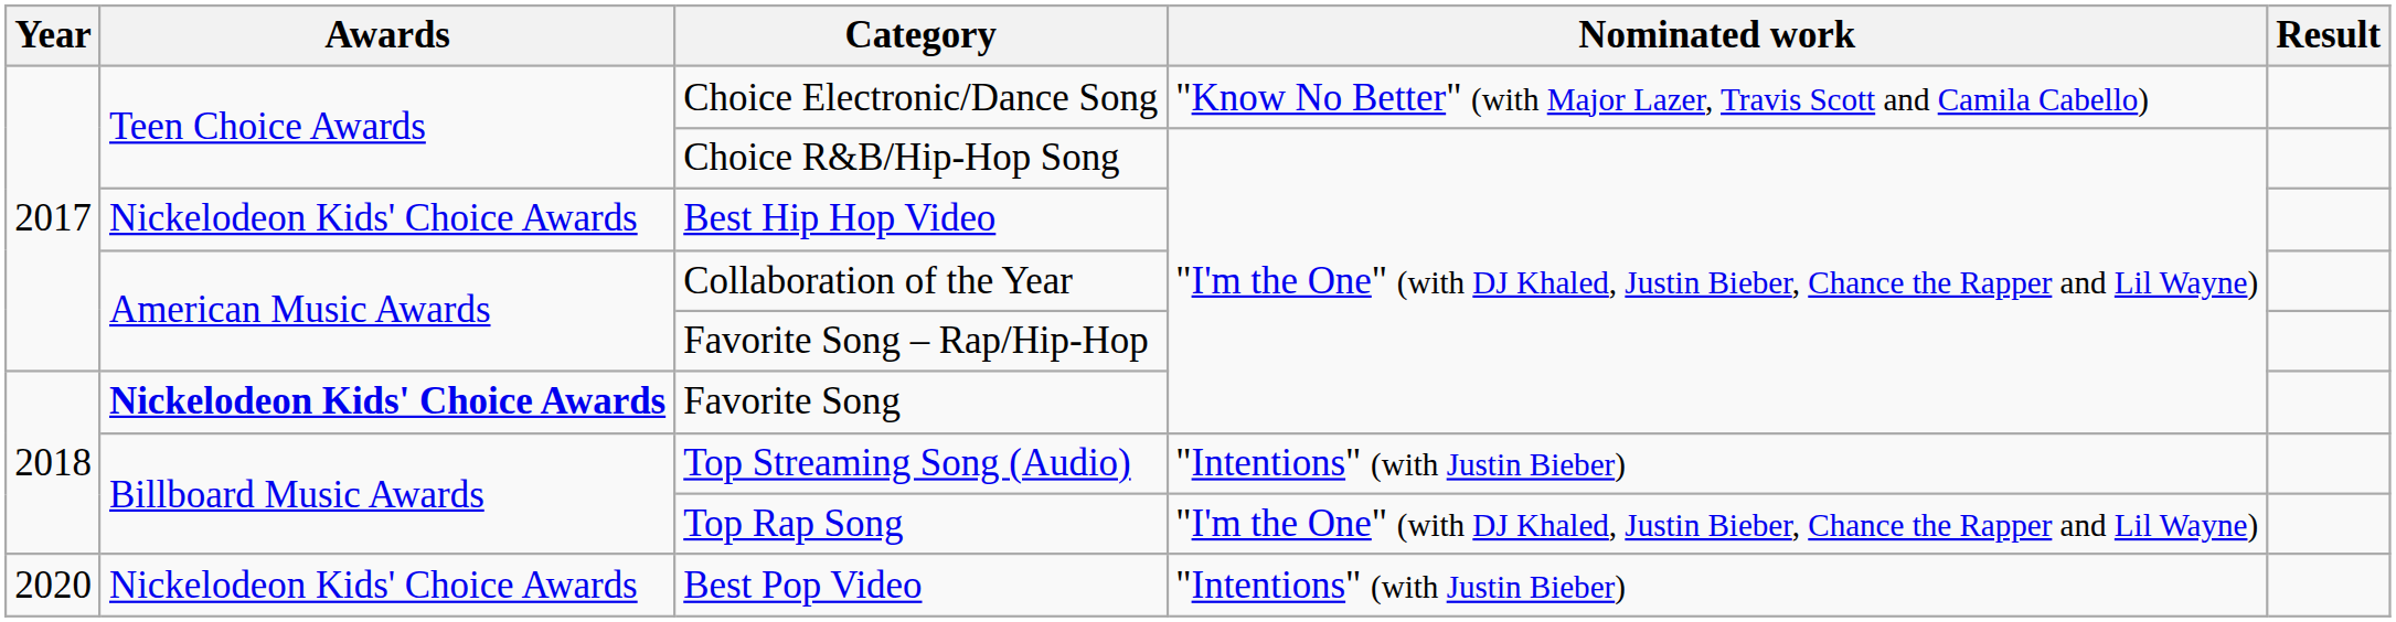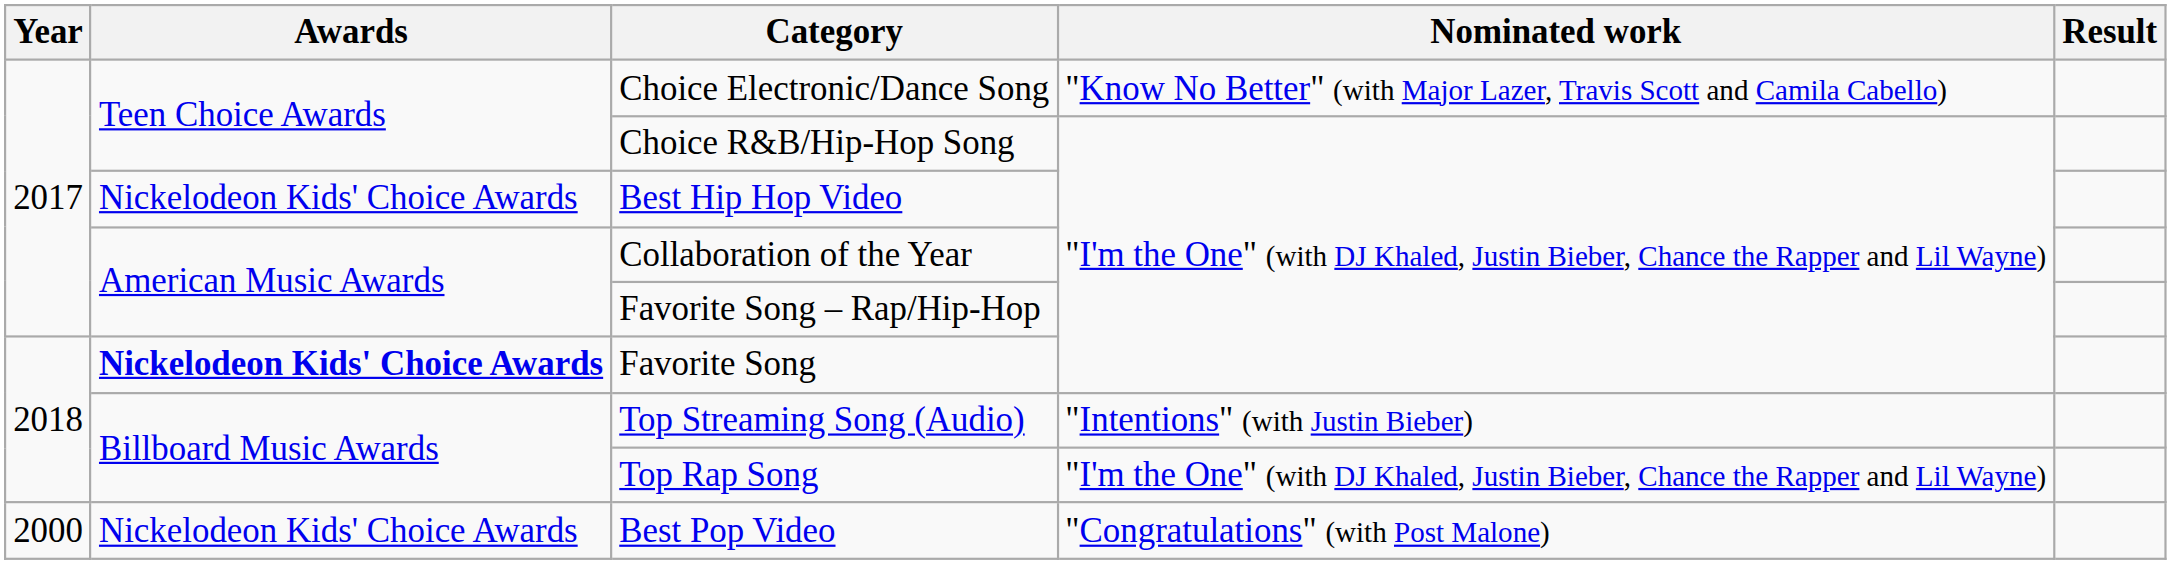Best Pop Video | Year: 2020 -> 2000
Best Pop Video | Nominated work: "Intentions" (with Justin Bieber) -> "Congratulations" (with Post Malone)
